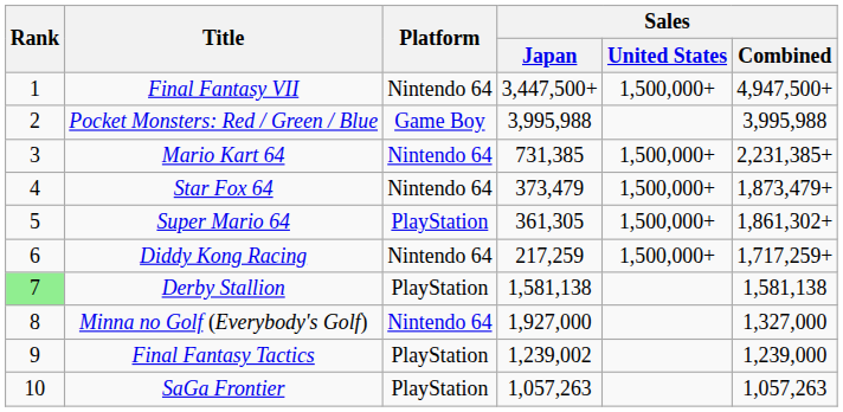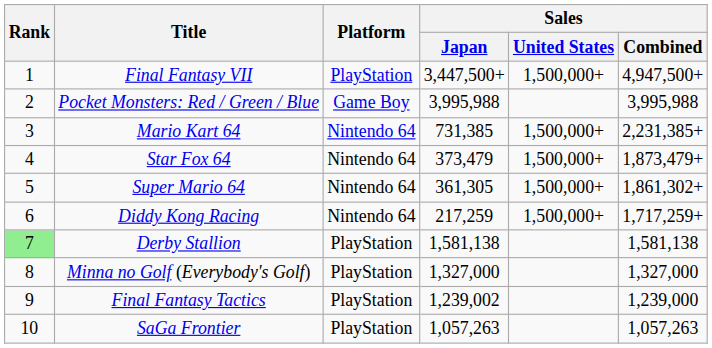Final Fantasy VII | Platform: Nintendo 64 -> PlayStation
Super Mario 64 | Platform: PlayStation -> Nintendo 64
Minna no Golf (Everybody's Golf) | Platform: Nintendo 64 -> PlayStation
Minna no Golf (Everybody's Golf) | Sales / Japan: 1,927,000 -> 1,327,000
